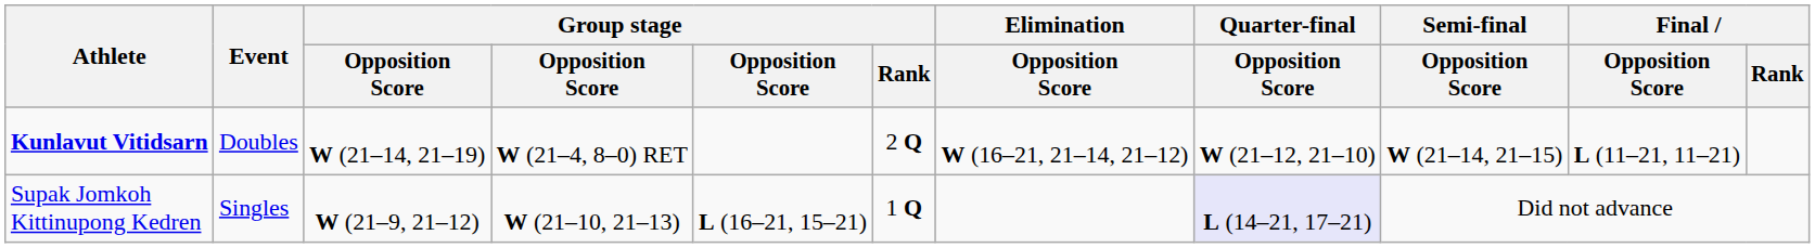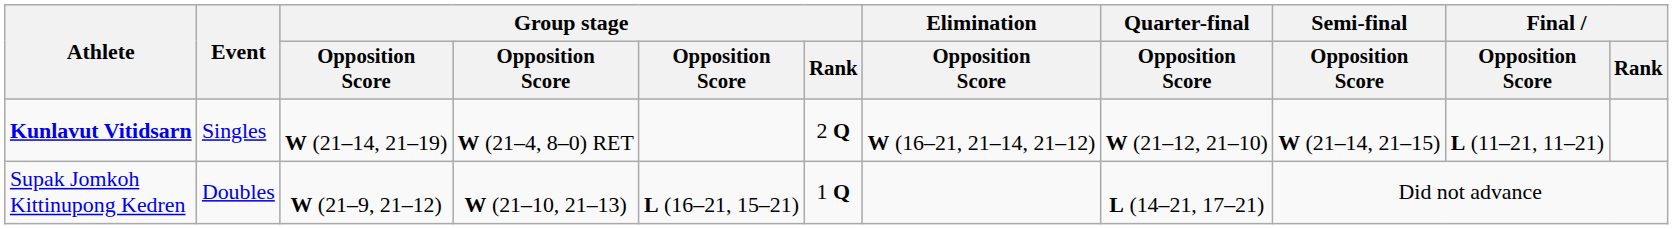Kunlavut Vitidsarn | Event: Doubles -> Singles
Supak Jomkoh Kittinupong Kedren | Event: Singles -> Doubles
Supak Jomkoh Kittinupong Kedren | Quarter-final / Opposition Score: lavender background -> no background
